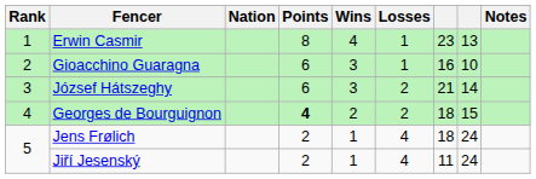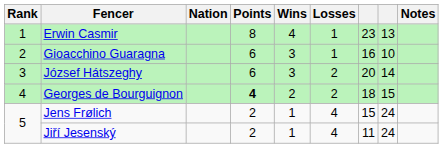József Hátszeghy | column 7: 21 -> 20
Jens Frølich | column 7: 18 -> 15
